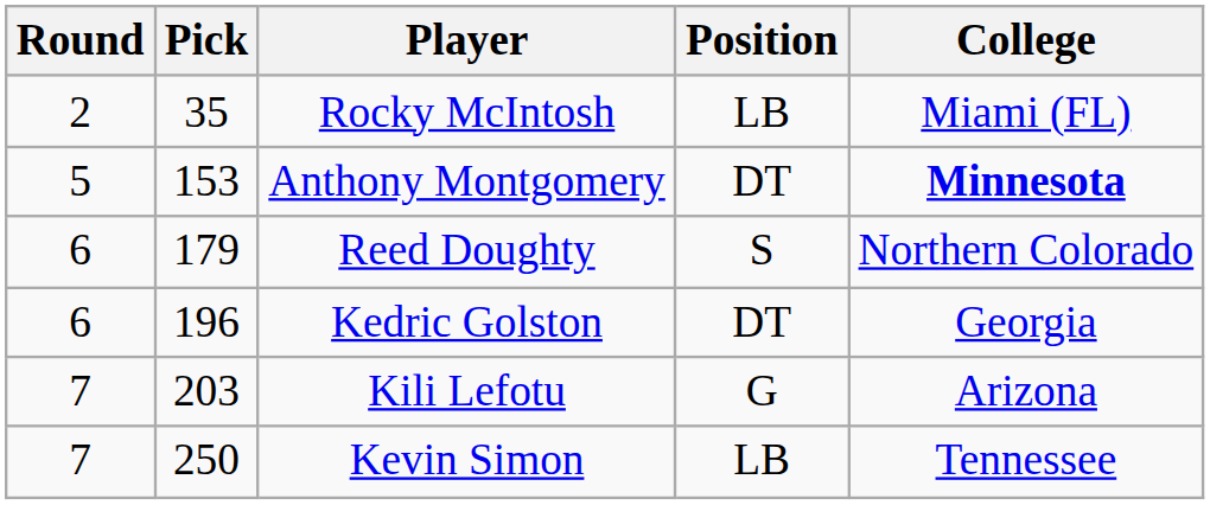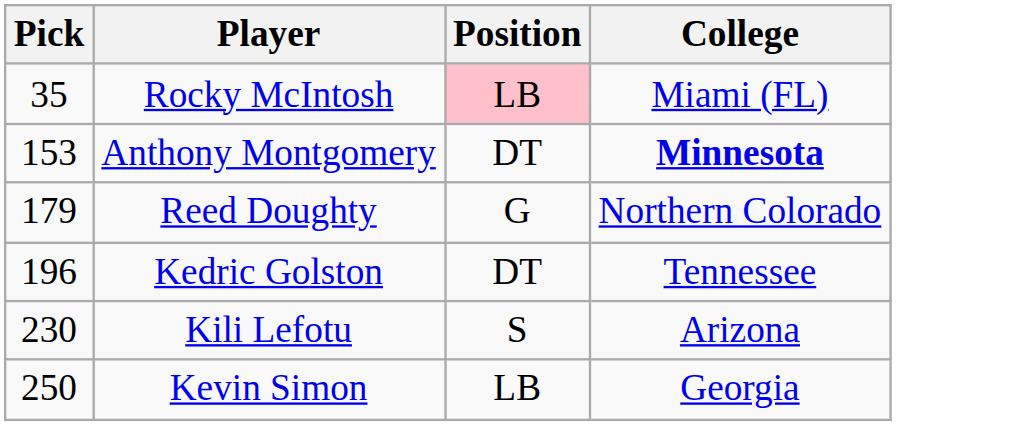- column: Round | 2 | 5 | 6 | 6 | 7 | 7
Rocky McIntosh | Position: no background -> pink background
Reed Doughty | Position: S -> G
Kedric Golston | College: Georgia -> Tennessee
Kili Lefotu | Pick: 203 -> 230
Kili Lefotu | Position: G -> S
Kevin Simon | College: Tennessee -> Georgia
